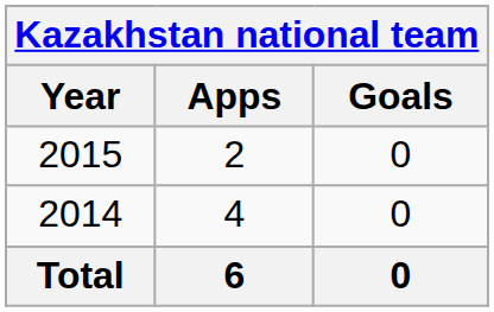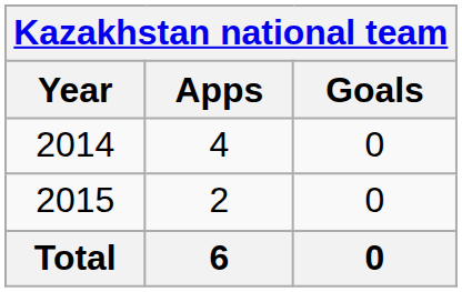rows swapped: 2014 <-> 2015
